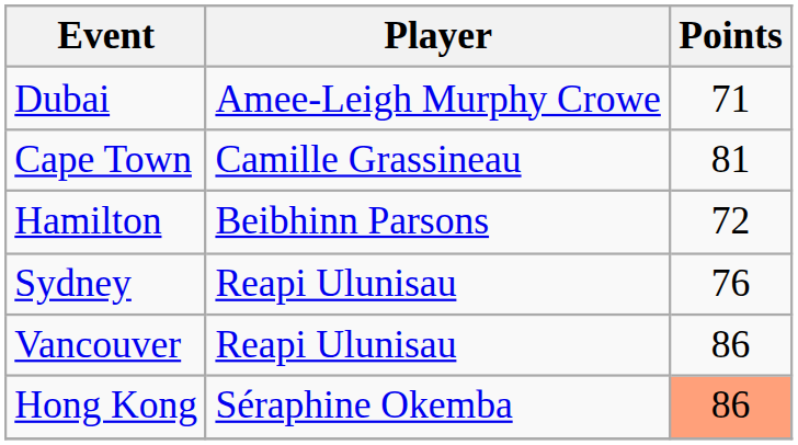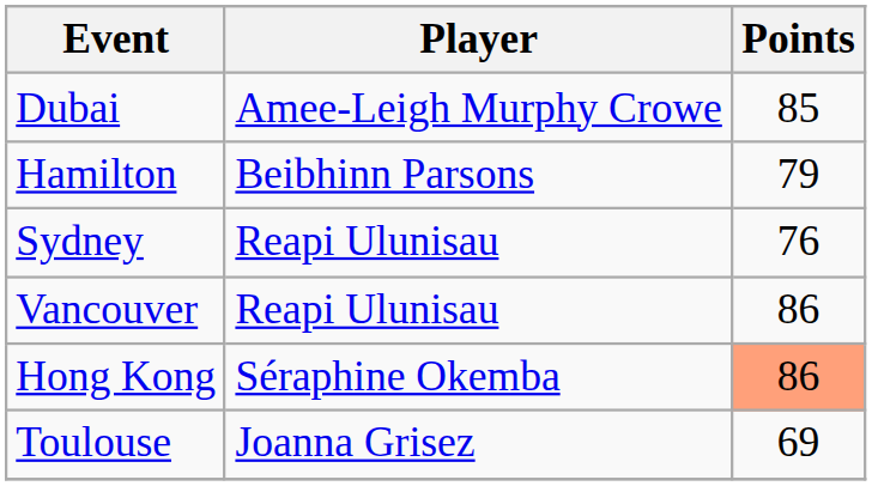Dubai | Points: 71 -> 85
- row: Cape Town | Camille Grassineau | 81
Hamilton | Points: 72 -> 79
+ row: Toulouse | Joanna Grisez | 69
